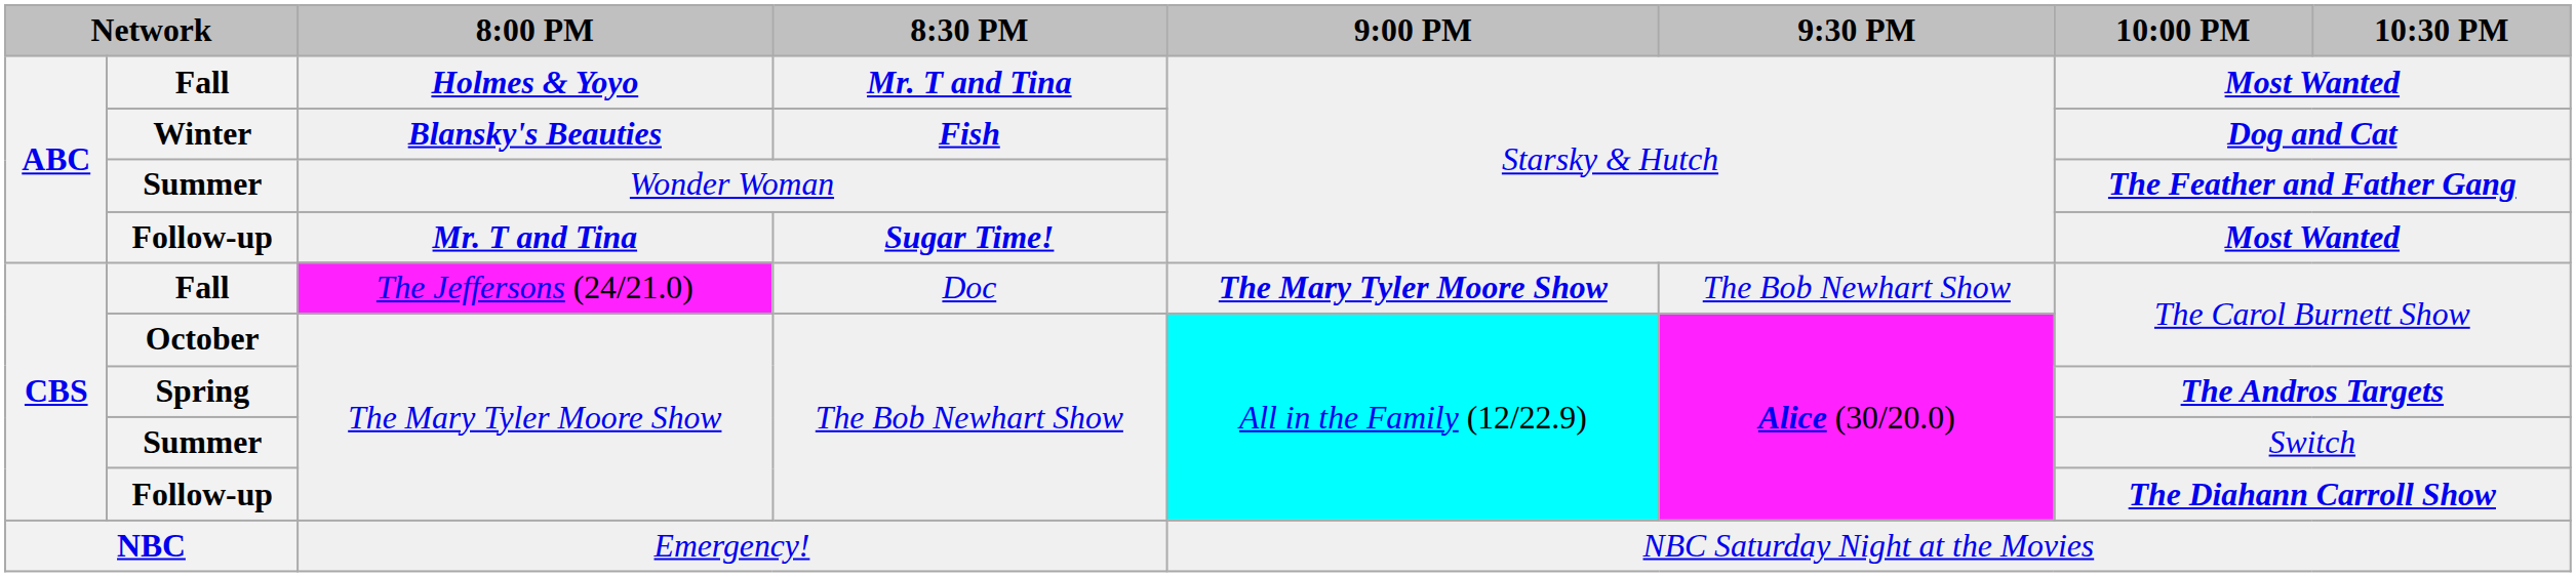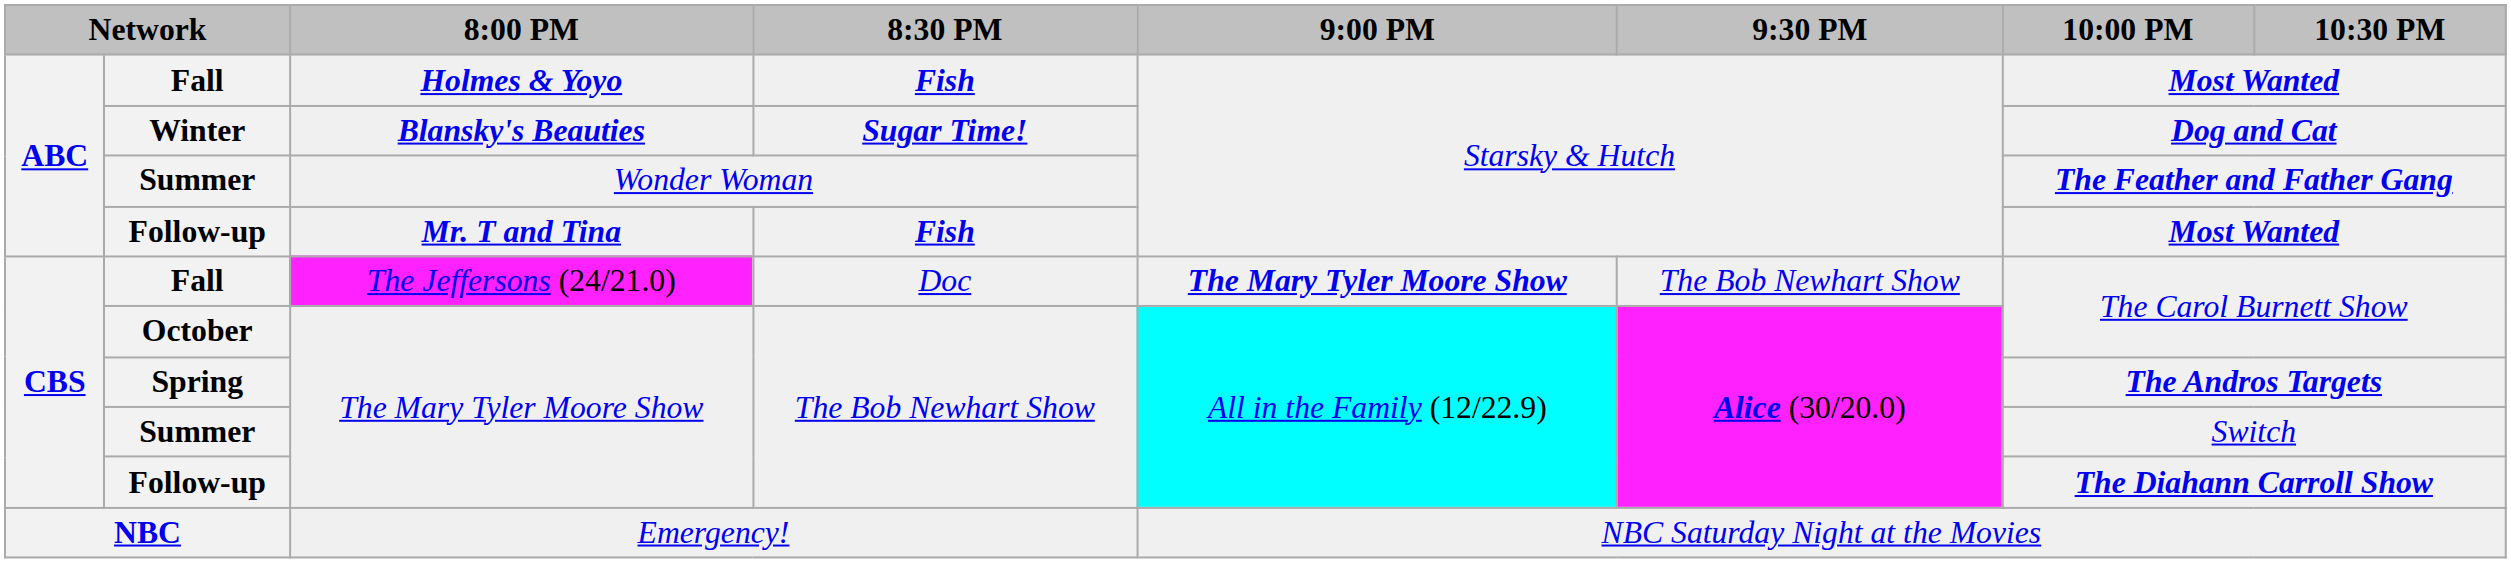Fall / Holmes & Yoyo | 8:30 PM: Mr. T and Tina -> Fish
Winter | 8:30 PM: Fish -> Sugar Time!
Follow-up / Mr. T and Tina | 8:30 PM: Sugar Time! -> Fish
